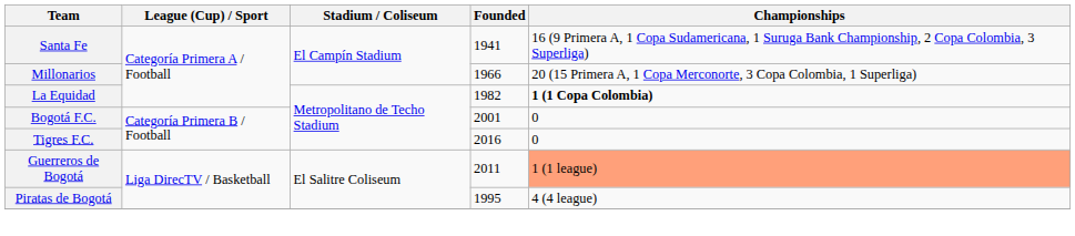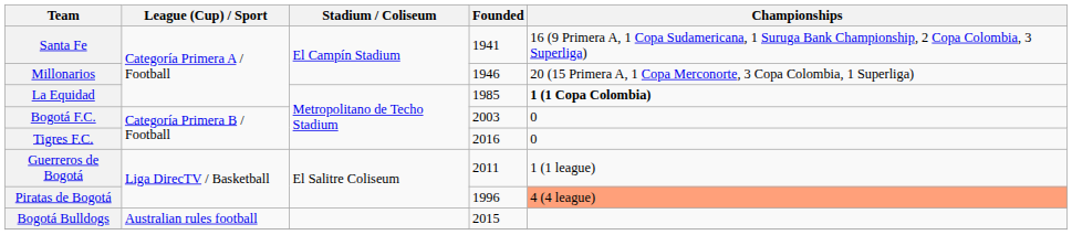Millonarios | Founded: 1966 -> 1946
La Equidad | Founded: 1982 -> 1985
Bogotá F.C. | Founded: 2001 -> 2003
Guerreros de Bogotá | Championships: lightsalmon background -> no background
Piratas de Bogotá | Founded: 1995 -> 1996
Piratas de Bogotá | Championships: no background -> lightsalmon background
+ row: Bogotá Bulldogs | Australian rules football | 2015
